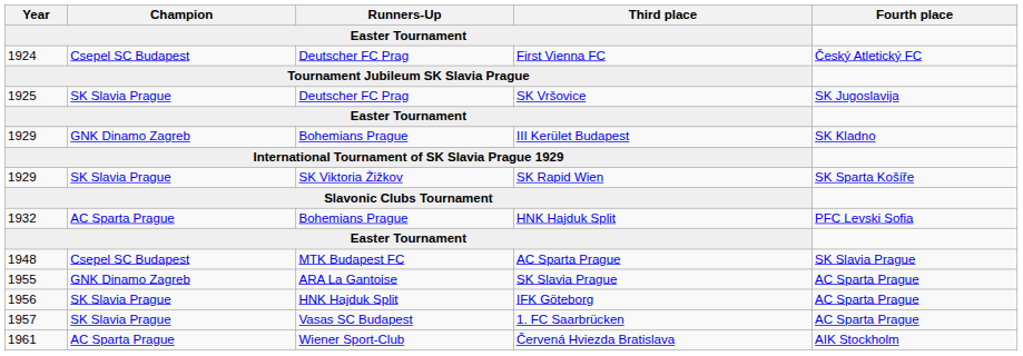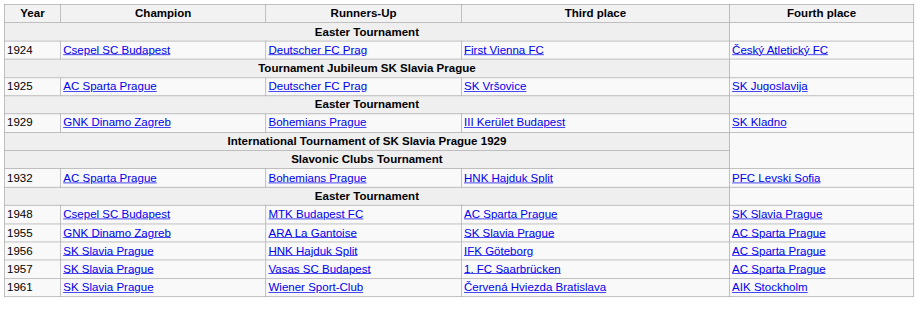SK Vršovice | Champion: SK Slavia Prague -> AC Sparta Prague
- row: 1929 | SK Slavia Prague | SK Viktoria Žižkov | SK Rapid Wien | SK Sparta Košíře
Červená Hviezda Bratislava | Champion: AC Sparta Prague -> SK Slavia Prague
